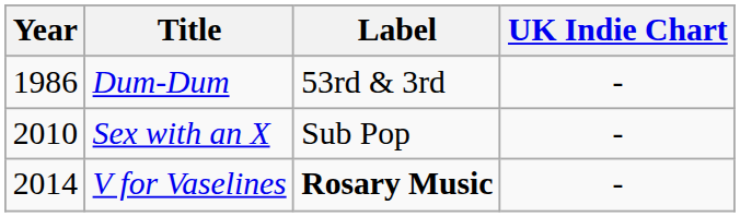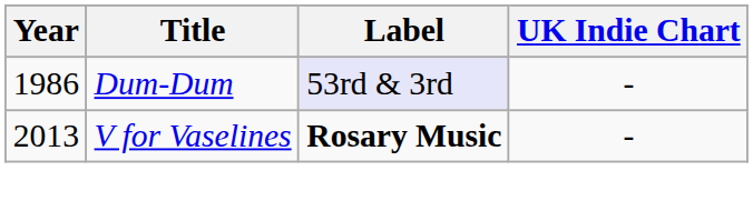Dum-Dum | Label: no background -> lavender background
- row: 2010 | Sex with an X | Sub Pop | -
V for Vaselines | Year: 2014 -> 2013
